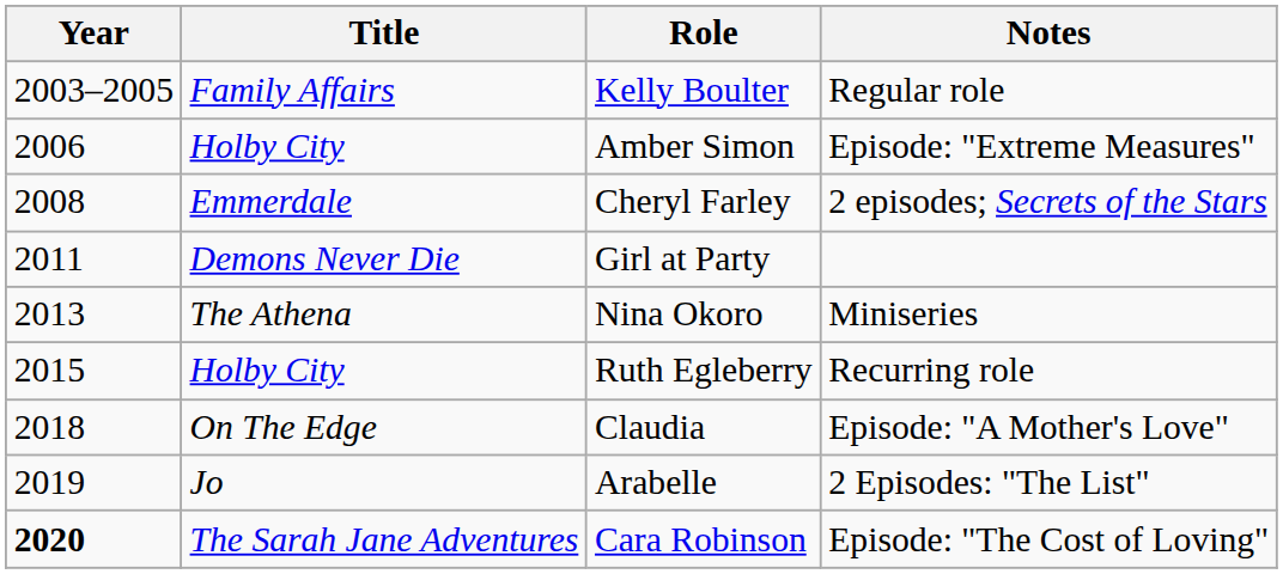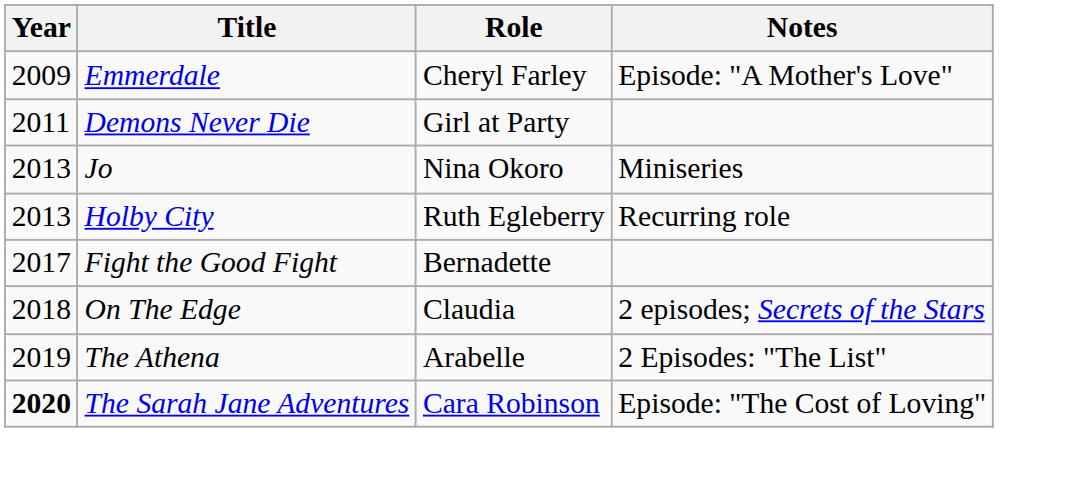- row: 2003–2005 | Family Affairs | Kelly Boulter | Regular role
- row: 2006 | Holby City | Amber Simon | Episode: "Extreme Measures"
Cheryl Farley | Year: 2008 -> 2009
Cheryl Farley | Notes: 2 episodes; Secrets of the Stars -> Episode: "A Mother's Love"
Nina Okoro | Title: The Athena -> Jo
Ruth Egleberry | Year: 2015 -> 2013
+ row: 2017 | Fight the Good Fight | Bernadette
Claudia | Notes: Episode: "A Mother's Love" -> 2 episodes; Secrets of the Stars
Arabelle | Title: Jo -> The Athena
